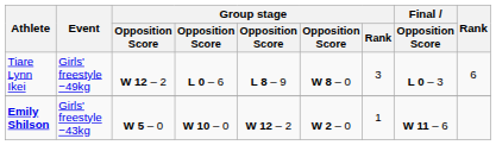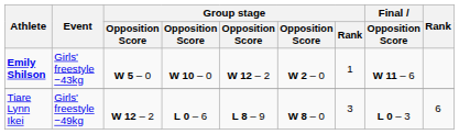rows swapped: Emily Shilson <-> Tiare Lynn Ikei
